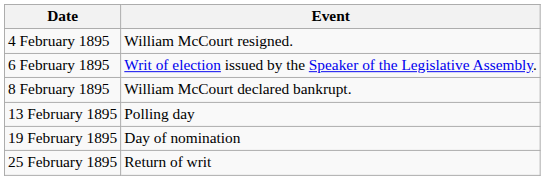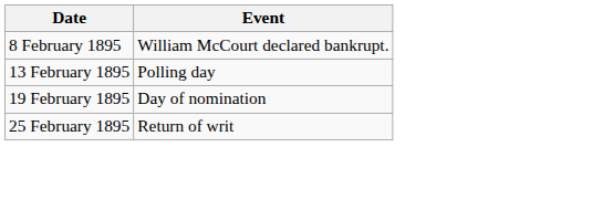- row: 4 February 1895 | William McCourt resigned.
- row: 6 February 1895 | Writ of election issued by the Speaker of the Legislative Assembly.
